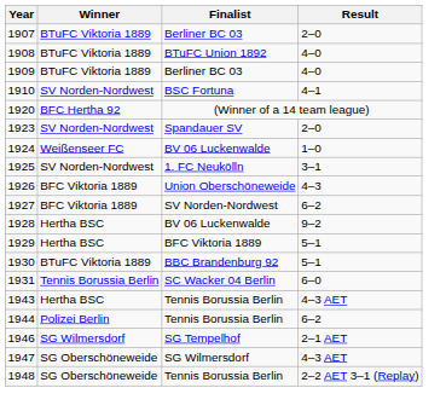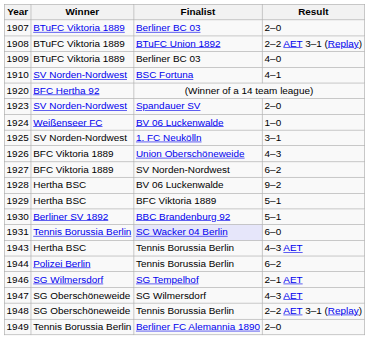1908 | Result: 4–0 -> 2–2 AET 3–1 (Replay)
1930 | Winner: BTuFC Viktoria 1889 -> Berliner SV 1892
1931 | Finalist: no background -> lavender background
+ row: 1949 | Tennis Borussia Berlin | Berliner FC Alemannia 1890 | 2–0
